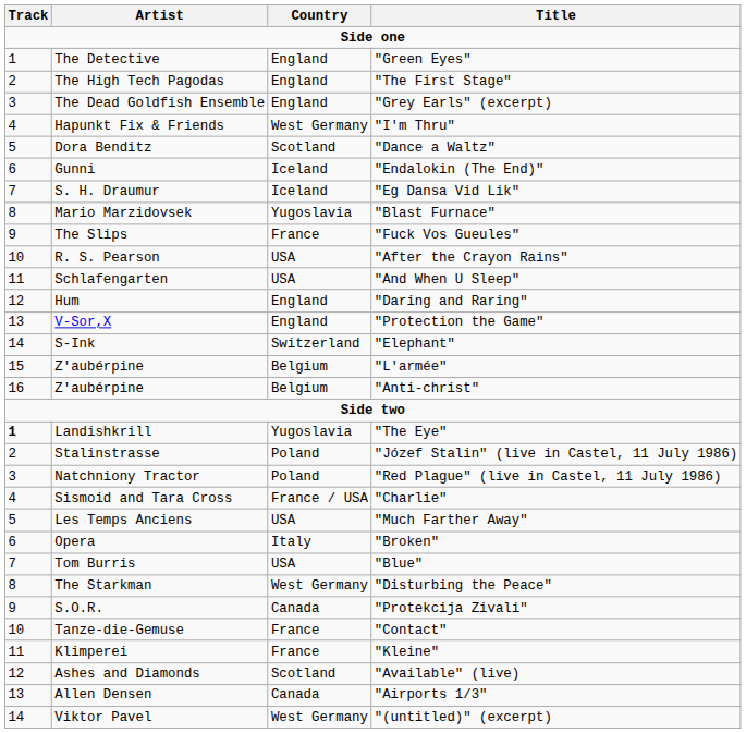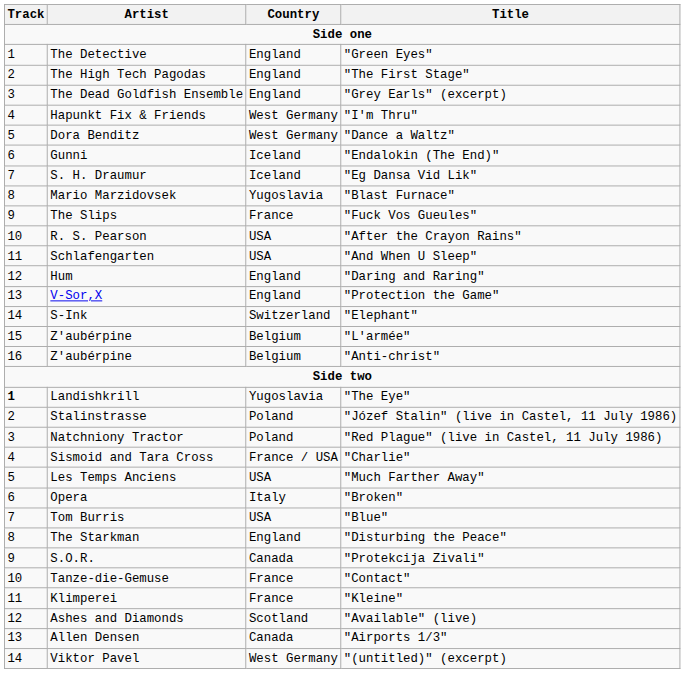"Dance a Waltz" | Country: Scotland -> West Germany
"Disturbing the Peace" | Country: West Germany -> England
